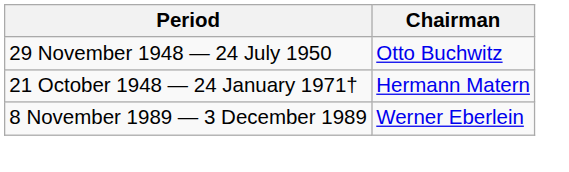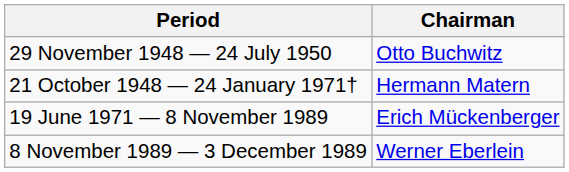+ row: 19 June 1971 — 8 November 1989 | Erich Mückenberger
